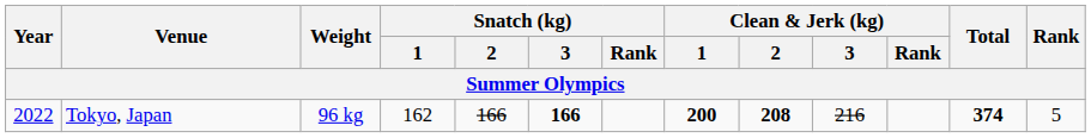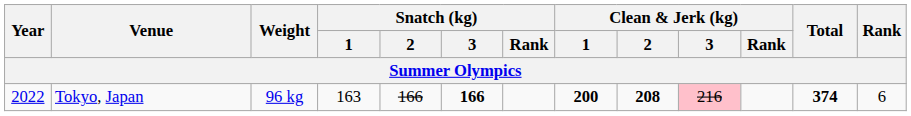Tokyo, Japan | Snatch (kg) / 1: 162 -> 163
Tokyo, Japan | Clean & Jerk (kg) / 3: no background -> pink background
Tokyo, Japan | Rank: 5 -> 6
